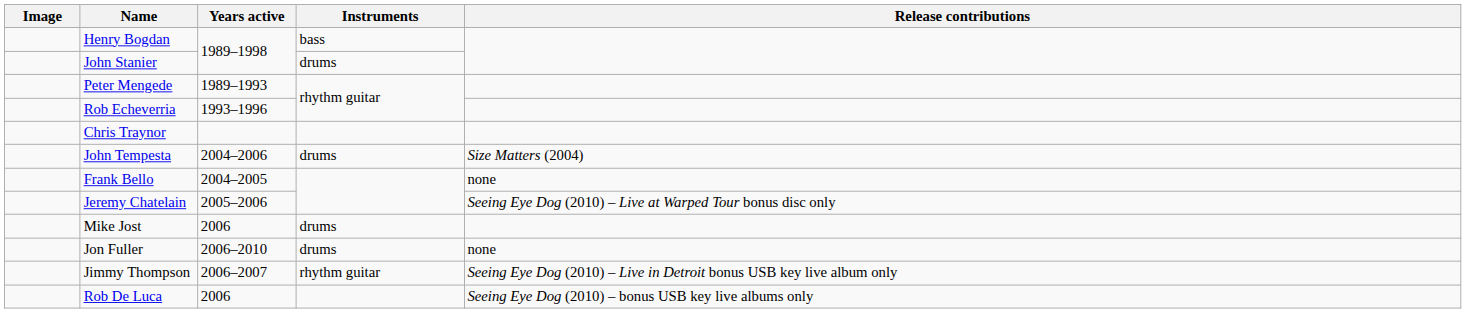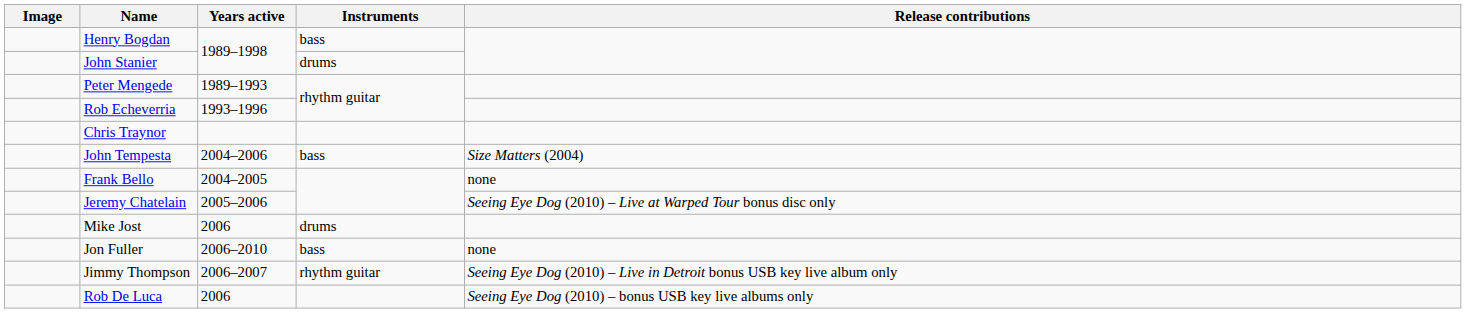John Tempesta | Instruments: drums -> bass
Jon Fuller | Instruments: drums -> bass
